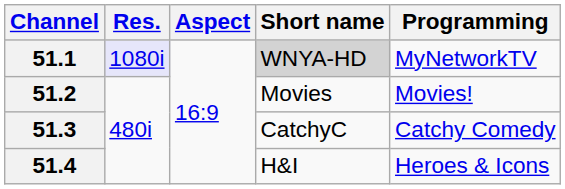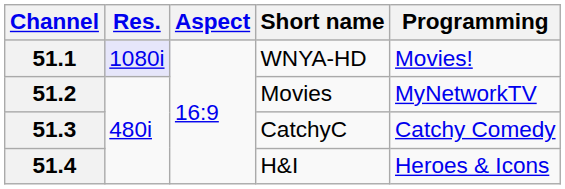51.1 | Short name: lightgrey background -> no background
51.1 | Programming: MyNetworkTV -> Movies!
51.2 | Programming: Movies! -> MyNetworkTV
